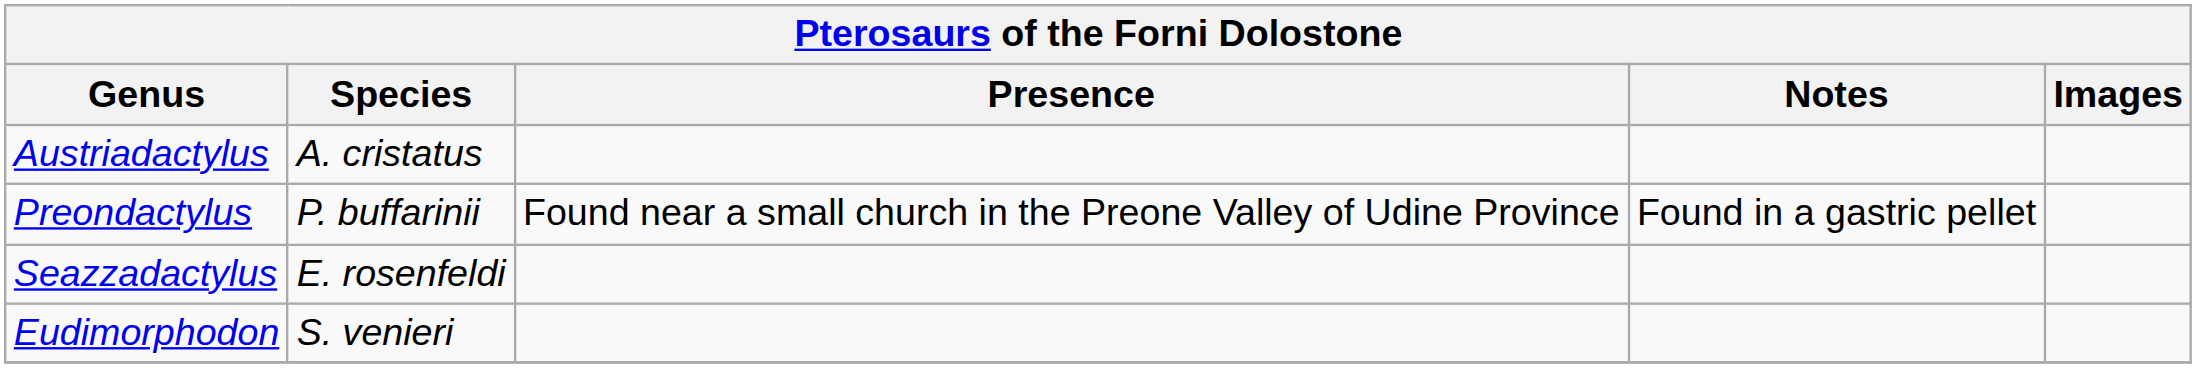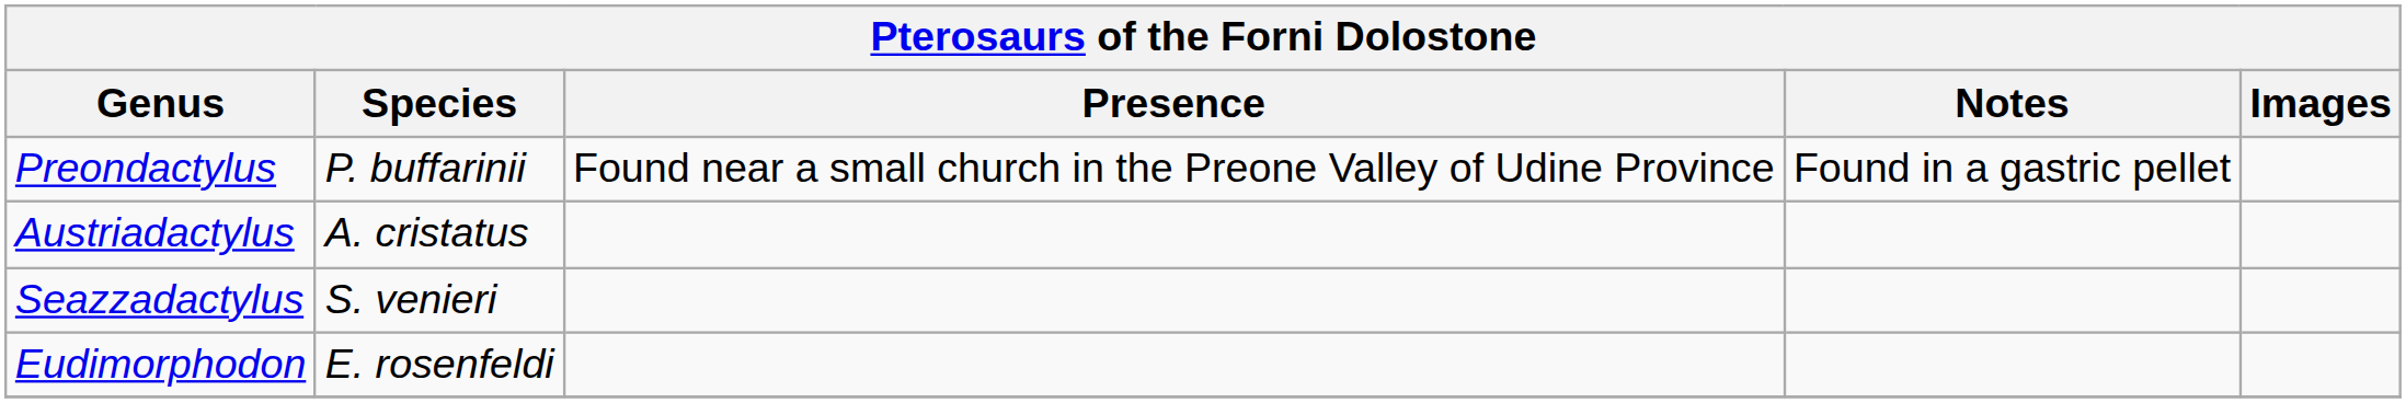rows swapped: Austriadactylus <-> Preondactylus
Seazzadactylus | Species: E. rosenfeldi -> S. venieri
Eudimorphodon | Species: S. venieri -> E. rosenfeldi
